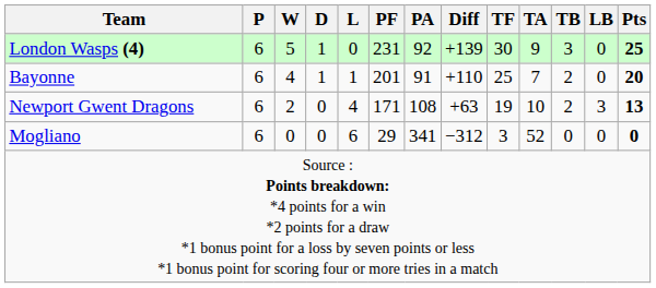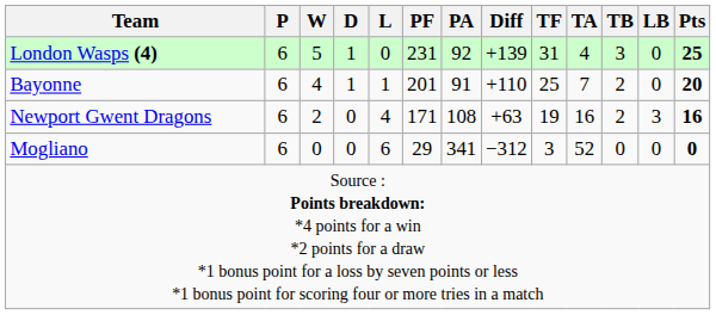London Wasps (4) | TF: 30 -> 31
London Wasps (4) | TA: 9 -> 4
Newport Gwent Dragons | TA: 10 -> 16
Newport Gwent Dragons | Pts: 13 -> 16
